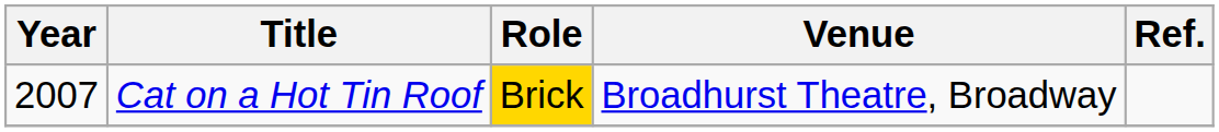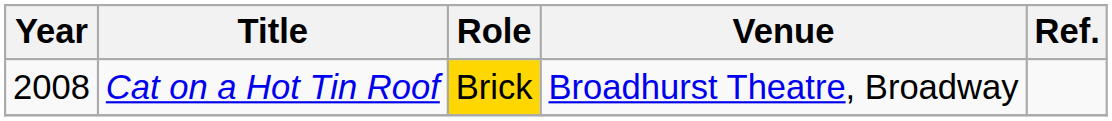Cat on a Hot Tin Roof | Year: 2007 -> 2008
